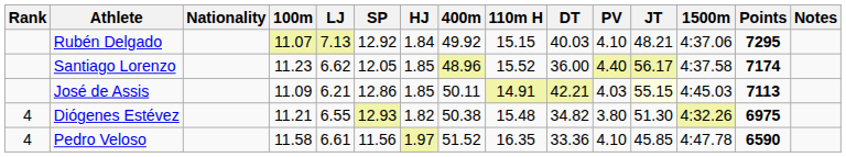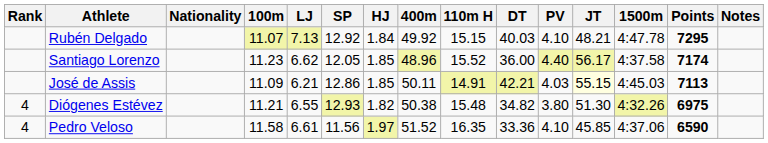Rubén Delgado | 1500m: 4:37.06 -> 4:47.78
Pedro Veloso | 1500m: 4:47.78 -> 4:37.06
